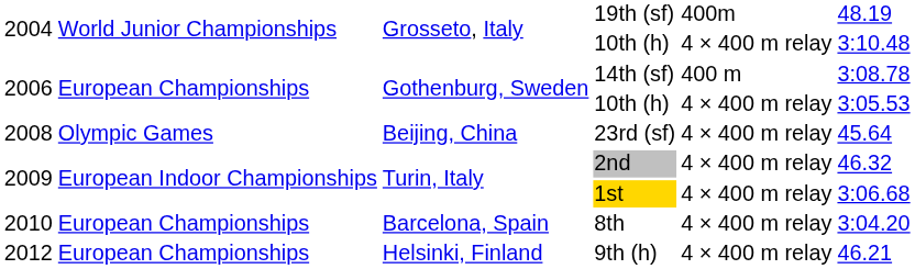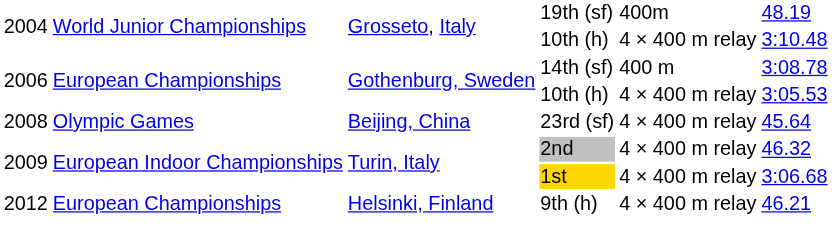- row: 2010 | European Championships | Barcelona, Spain | 8th | 4 × 400 m relay | 3:04.20
